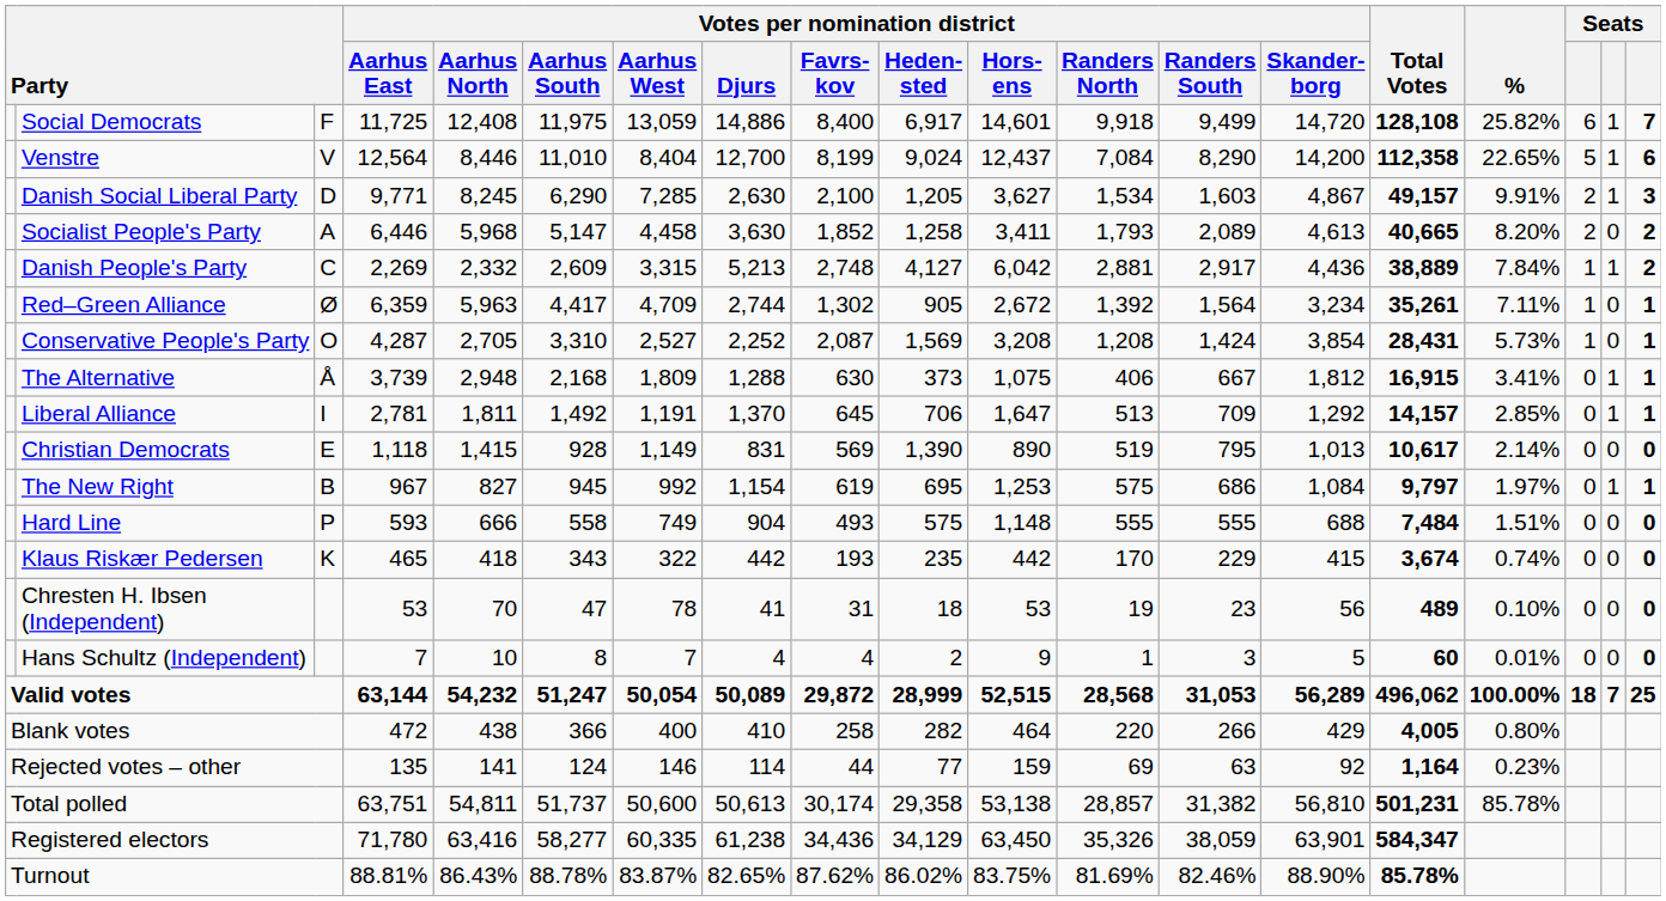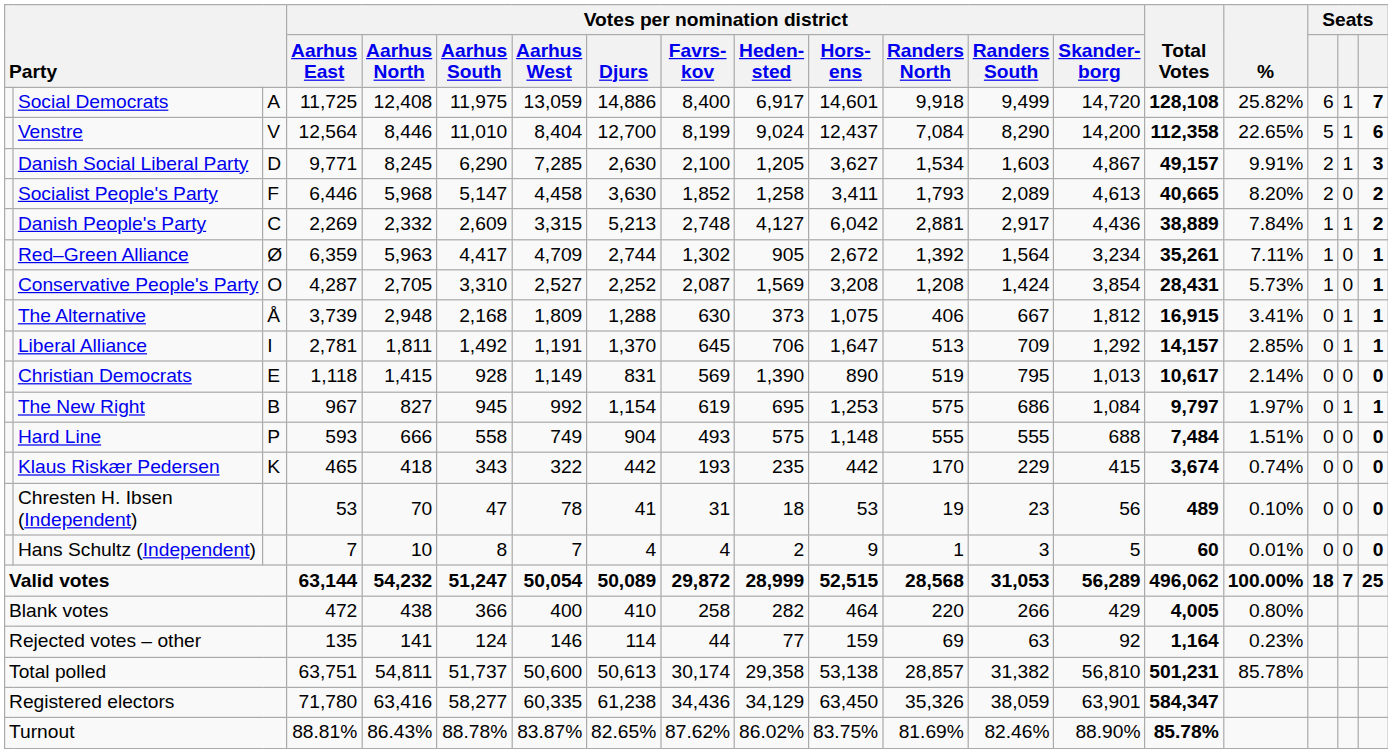Social Democrats | column 3: F -> A
Socialist People's Party | column 3: A -> F
